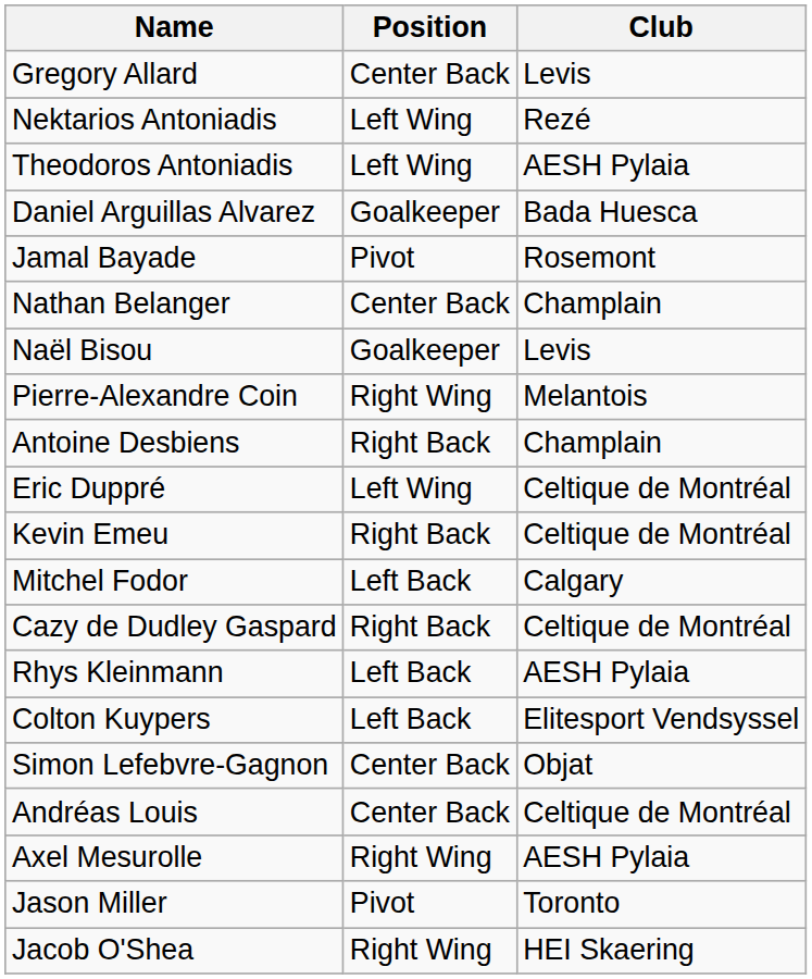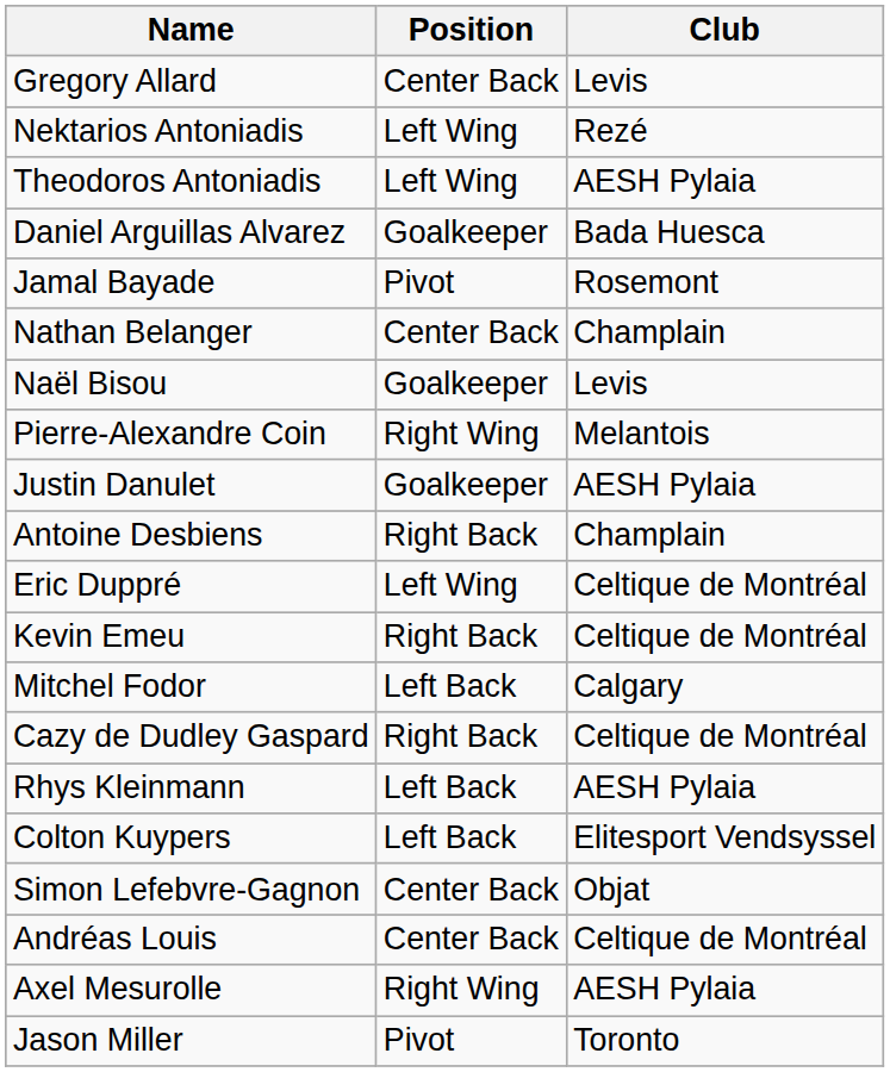+ row: Justin Danulet | Goalkeeper | AESH Pylaia
- row: Jacob O'Shea | Right Wing | HEI Skaering
